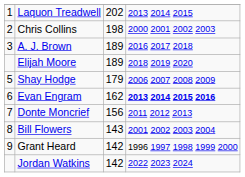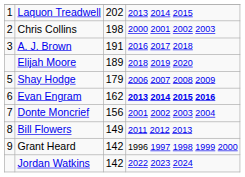A. J. Brown | column 3: 189 -> 191
Donte Moncrief | column 4: 2011 2012 2013 -> 2001 2002 2003 2004
Bill Flowers | column 3: 143 -> 149
Bill Flowers | column 4: 2001 2002 2003 2004 -> 2011 2012 2013
